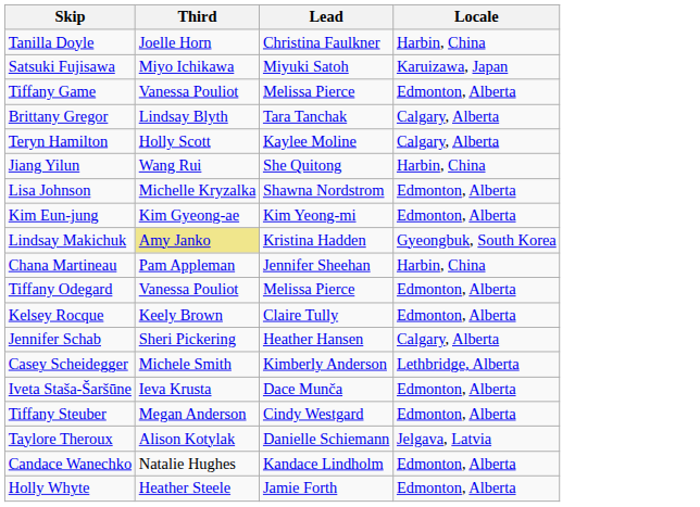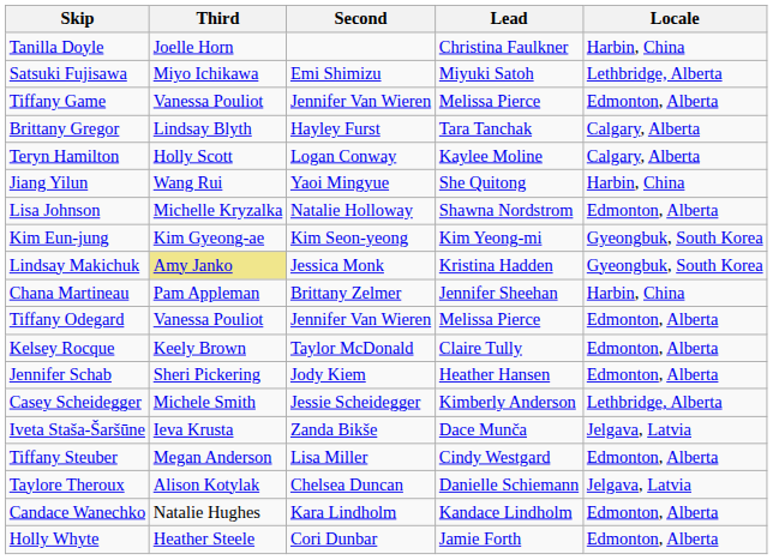+ column: Second | Emi Shimizu | Jennifer Van Wieren | Hayley Furst | Logan Conway | Yaoi Mingyue | Natalie Holloway | Kim Seon-yeong | Jessica Monk | Brittany Zelmer | Jennifer Van Wieren | Taylor McDonald | Jody Kiem | Jessie Scheidegger | Zanda Bikše | Lisa Miller | Chelsea Duncan | Kara Lindholm | Cori Dunbar
Satsuki Fujisawa | Locale: Karuizawa, Japan -> Lethbridge, Alberta
Kim Eun-jung | Locale: Edmonton, Alberta -> Gyeongbuk, South Korea
Jennifer Schab | Locale: Calgary, Alberta -> Edmonton, Alberta
Iveta Staša-Šaršūne | Locale: Edmonton, Alberta -> Jelgava, Latvia
